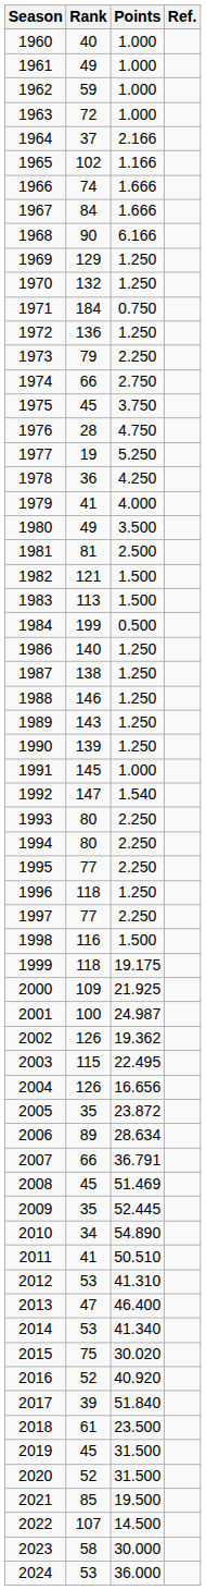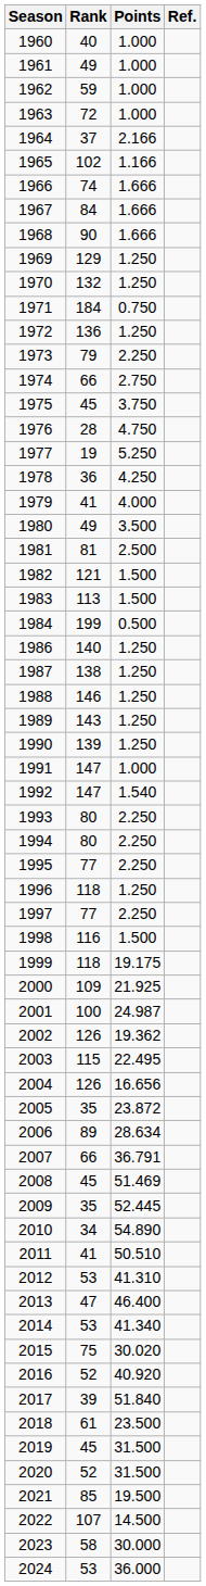1968 | Points: 6.166 -> 1.666
1991 | Rank: 145 -> 147
